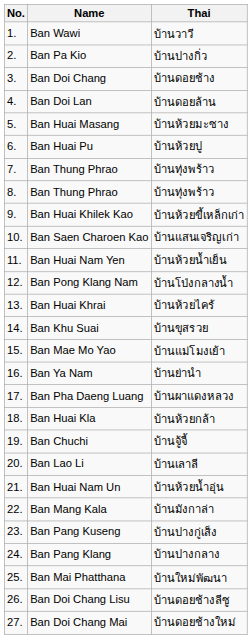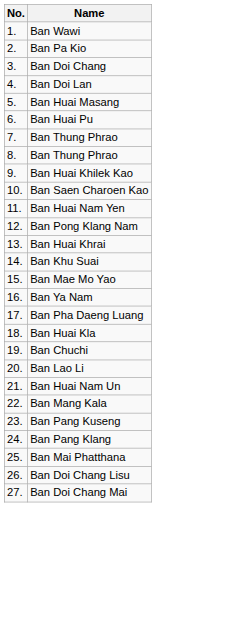- column: Thai | บ้านวาวี | บ้านปางกิ่ว | บ้านดอยช้าง | บ้านดอยล้าน | บ้านห้วยมะซาง | บ้านห้วยปู | บ้านทุ่งพร้าว | บ้านทุ่งพร้าว | บ้านห้วยขี้เหล็กเก่า | บ้านแสนเจริญเก่า | บ้านห้วยน้ำเย็น | บ้านโป่งกลางน้ำ | บ้านห้วยไคร้ | บ้านขุสรวย | บ้านแม่โมงเย้า | บ้านย่านำ | บ้านผาแดงหลวง | บ้านห้วยกล้า | บ้านจู้จี้ | บ้านเลาลี | บ้านห้วยน้ำอุ่น | บ้านมังกาล่า | บ้านปางกู่เส็ง | บ้านปางกลาง | บ้านใหม่พัฒนา | บ้านดอยช้างลีซู | บ้านดอยช้างใหม่
